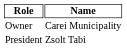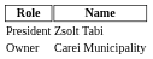rows swapped: Owner <-> President
